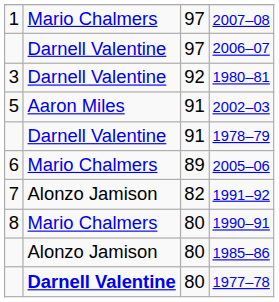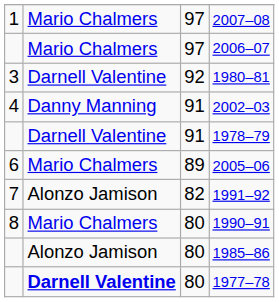2006–07 | column 2: Darnell Valentine -> Mario Chalmers
2002–03 | column 1: 5 -> 4
2002–03 | column 2: Aaron Miles -> Danny Manning
